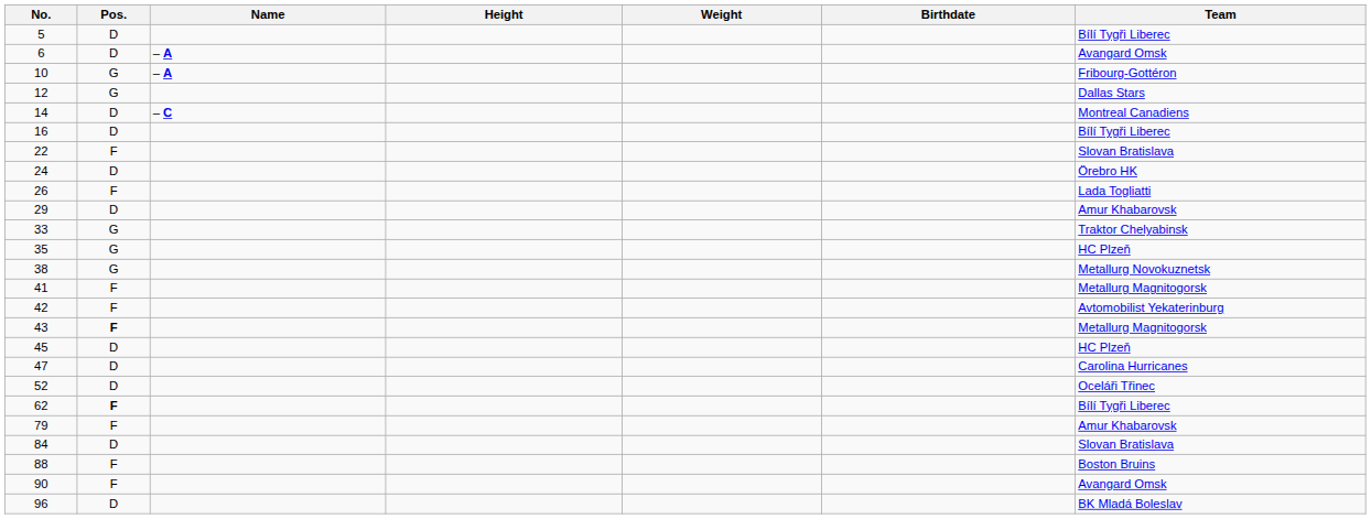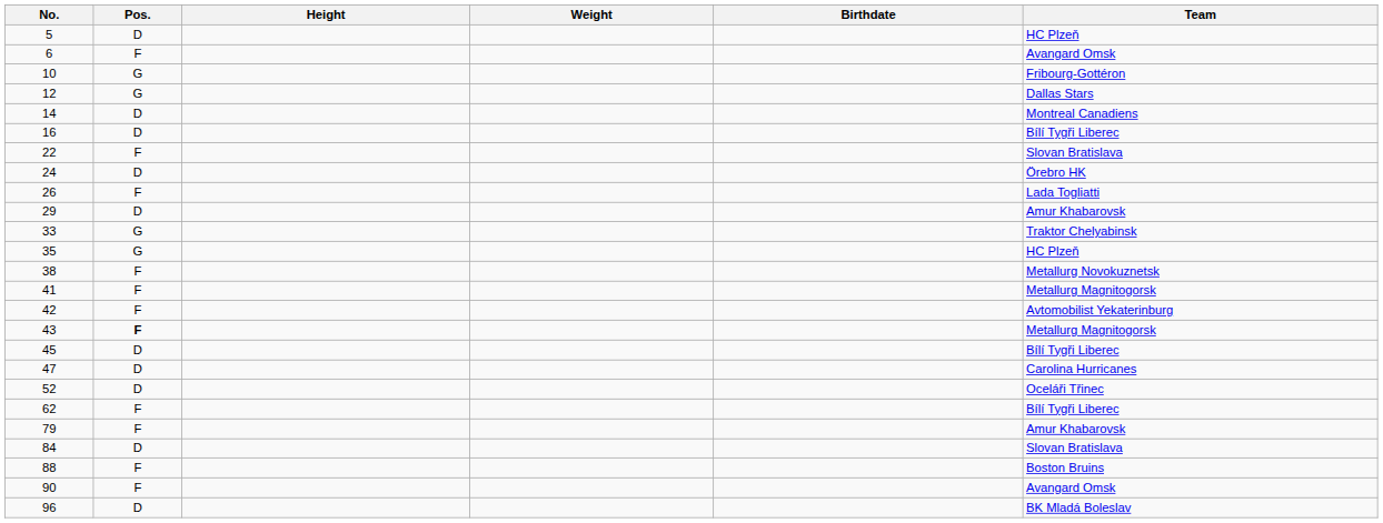- column: Name | – A | – A | – C
5 | Team: Bílí Tygři Liberec -> HC Plzeň
6 | Pos.: D -> F
38 | Pos.: G -> F
45 | Team: HC Plzeň -> Bílí Tygři Liberec
62 | Pos.: bold -> normal
